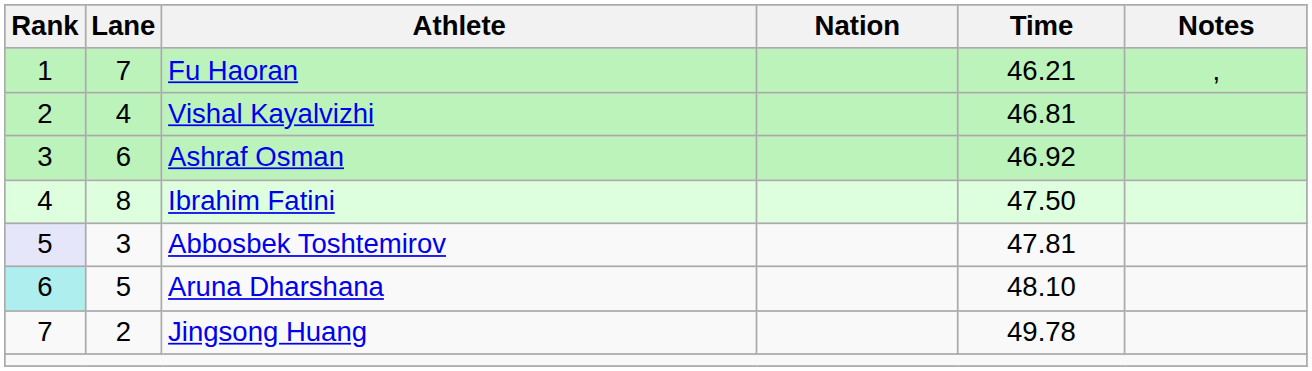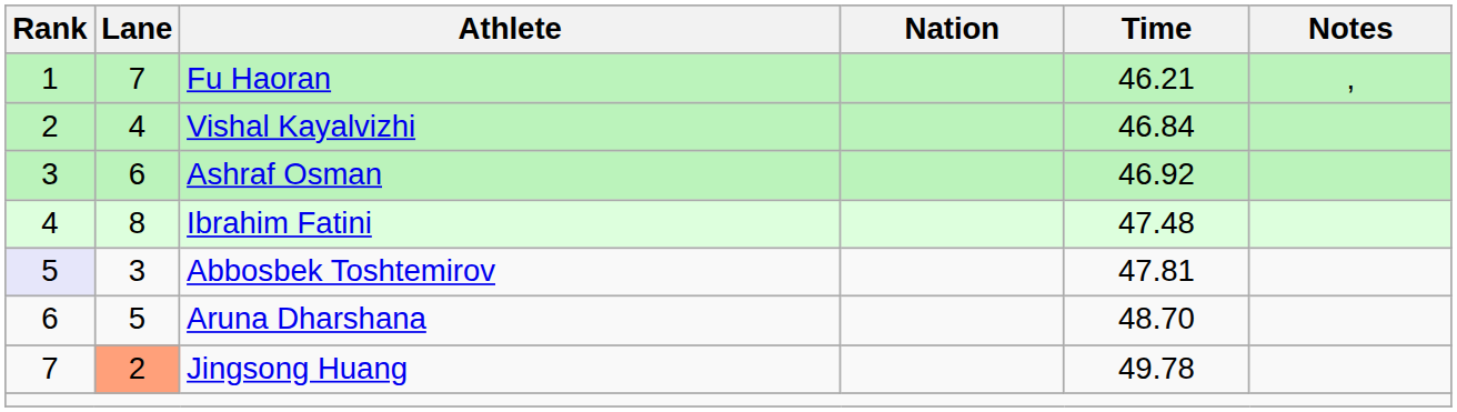Vishal Kayalvizhi | Time: 46.81 -> 46.84
Ibrahim Fatini | Time: 47.50 -> 47.48
Aruna Dharshana | Rank: paleturquoise background -> no background
Aruna Dharshana | Time: 48.10 -> 48.70
Jingsong Huang | Lane: no background -> lightsalmon background
